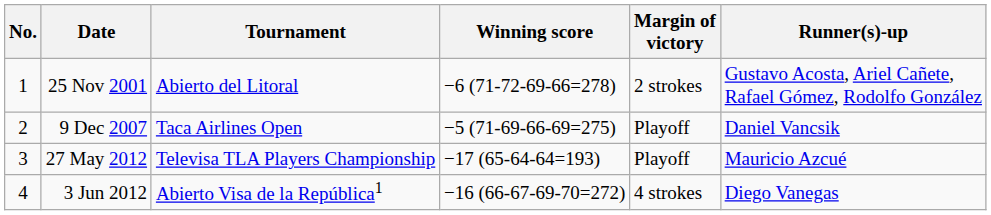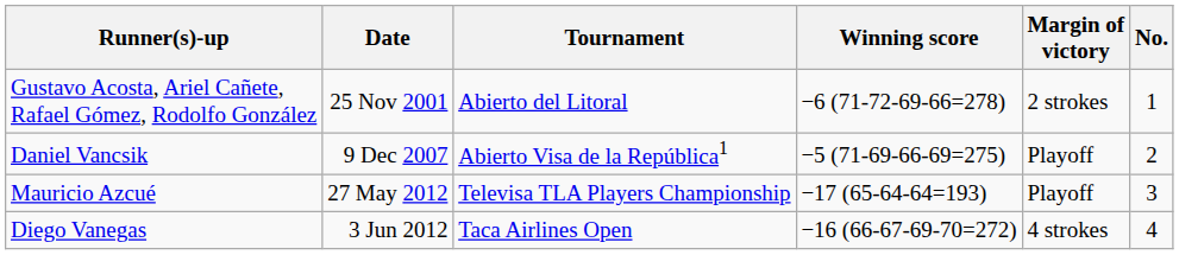columns swapped: No. <-> Runner(s)-up
9 Dec 2007 | Tournament: Taca Airlines Open -> Abierto Visa de la República1
3 Jun 2012 | Tournament: Abierto Visa de la República1 -> Taca Airlines Open
